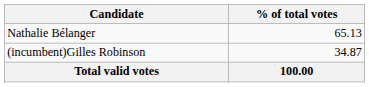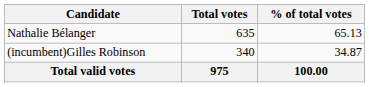+ column: Total votes | 635 | 340 | 975
